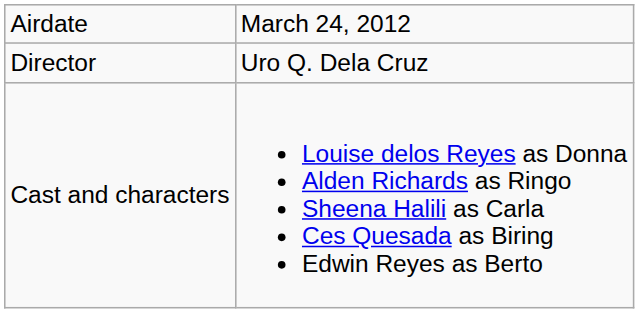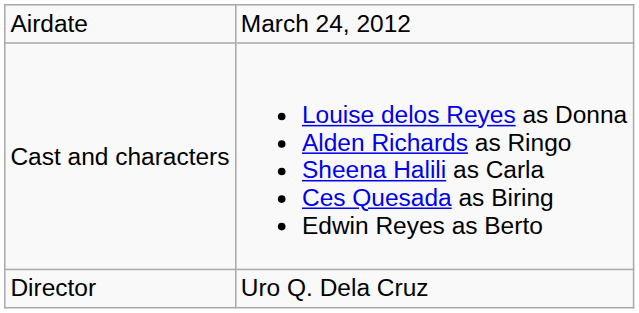rows swapped: Director <-> Cast and characters
